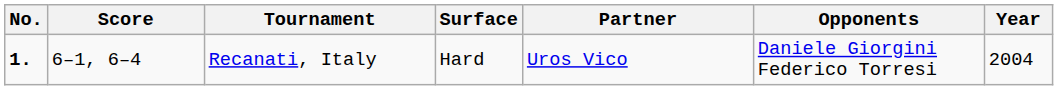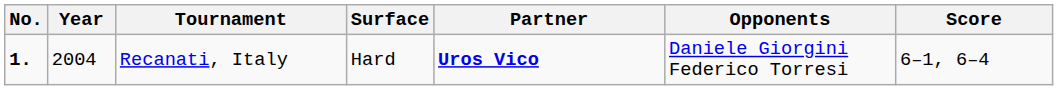columns swapped: Year <-> Score
Recanati, Italy | Partner: normal -> bold
